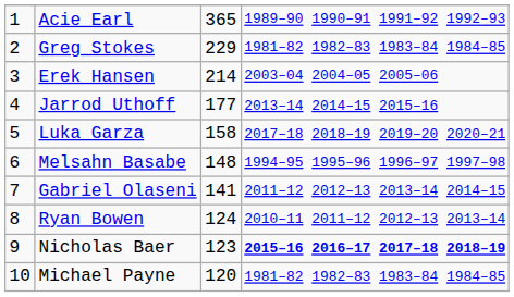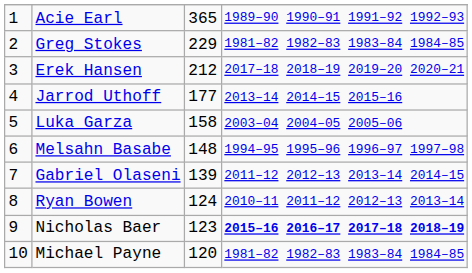Erek Hansen | column 3: 214 -> 212
Erek Hansen | column 4: 2003–04 2004–05 2005–06 -> 2017–18 2018–19 2019–20 2020–21
Luka Garza | column 4: 2017–18 2018–19 2019–20 2020–21 -> 2003–04 2004–05 2005–06
Gabriel Olaseni | column 3: 141 -> 139
